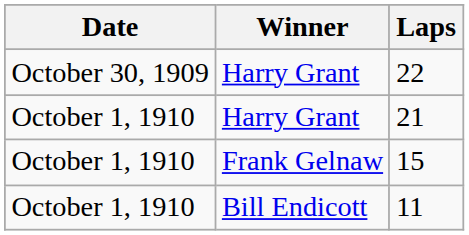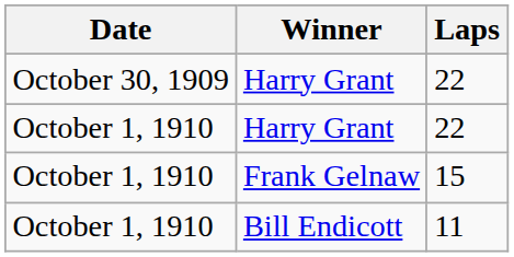October 1, 1910 / Harry Grant | Laps: 21 -> 22
